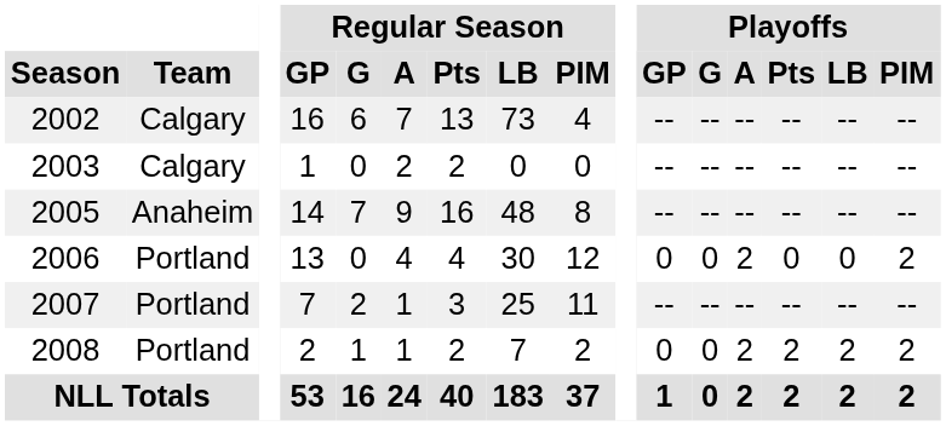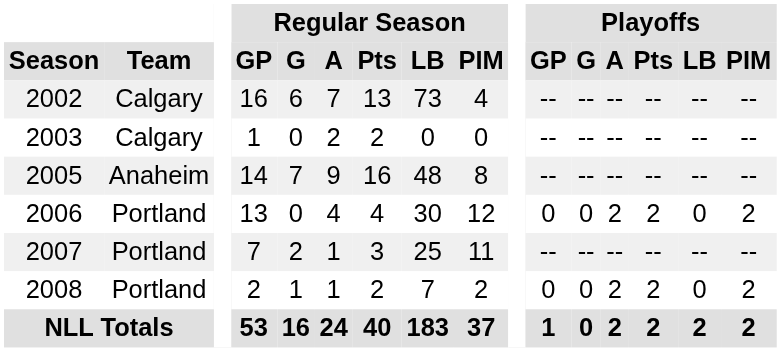2006 | Playoffs / Pts: 0 -> 2
2008 | Playoffs / LB: 2 -> 0
